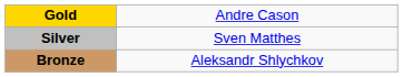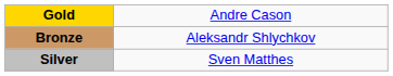rows swapped: Silver <-> Bronze
